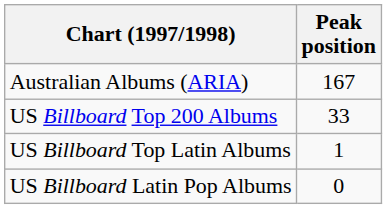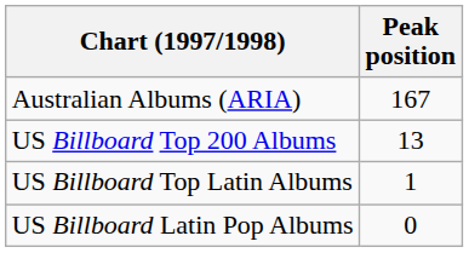US Billboard Top 200 Albums | Peak position: 33 -> 13
